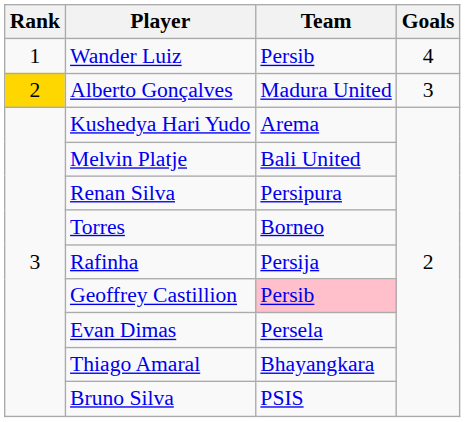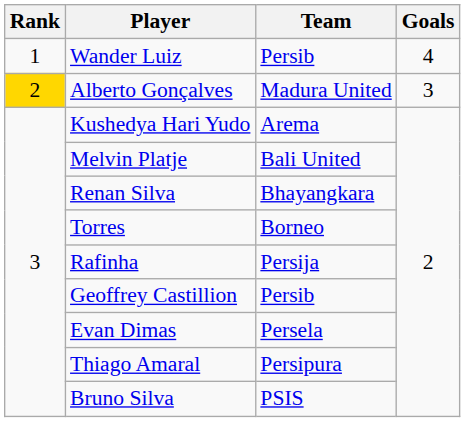Renan Silva | Team: Persipura -> Bhayangkara
Geoffrey Castillion | Team: pink background -> no background
Thiago Amaral | Team: Bhayangkara -> Persipura
